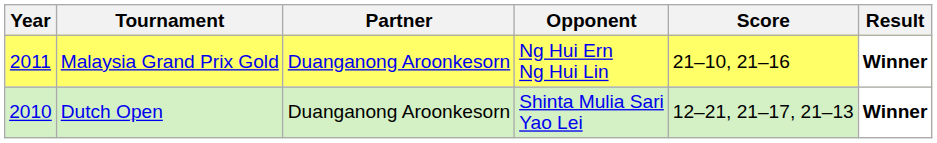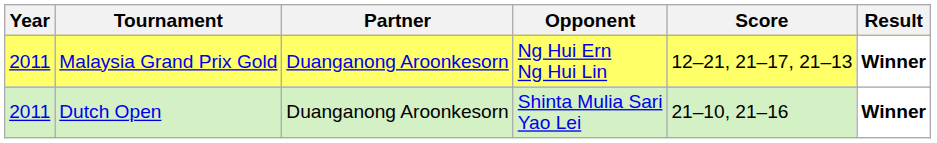Malaysia Grand Prix Gold | Score: 21–10, 21–16 -> 12–21, 21–17, 21–13
Dutch Open | Year: 2010 -> 2011
Dutch Open | Score: 12–21, 21–17, 21–13 -> 21–10, 21–16
